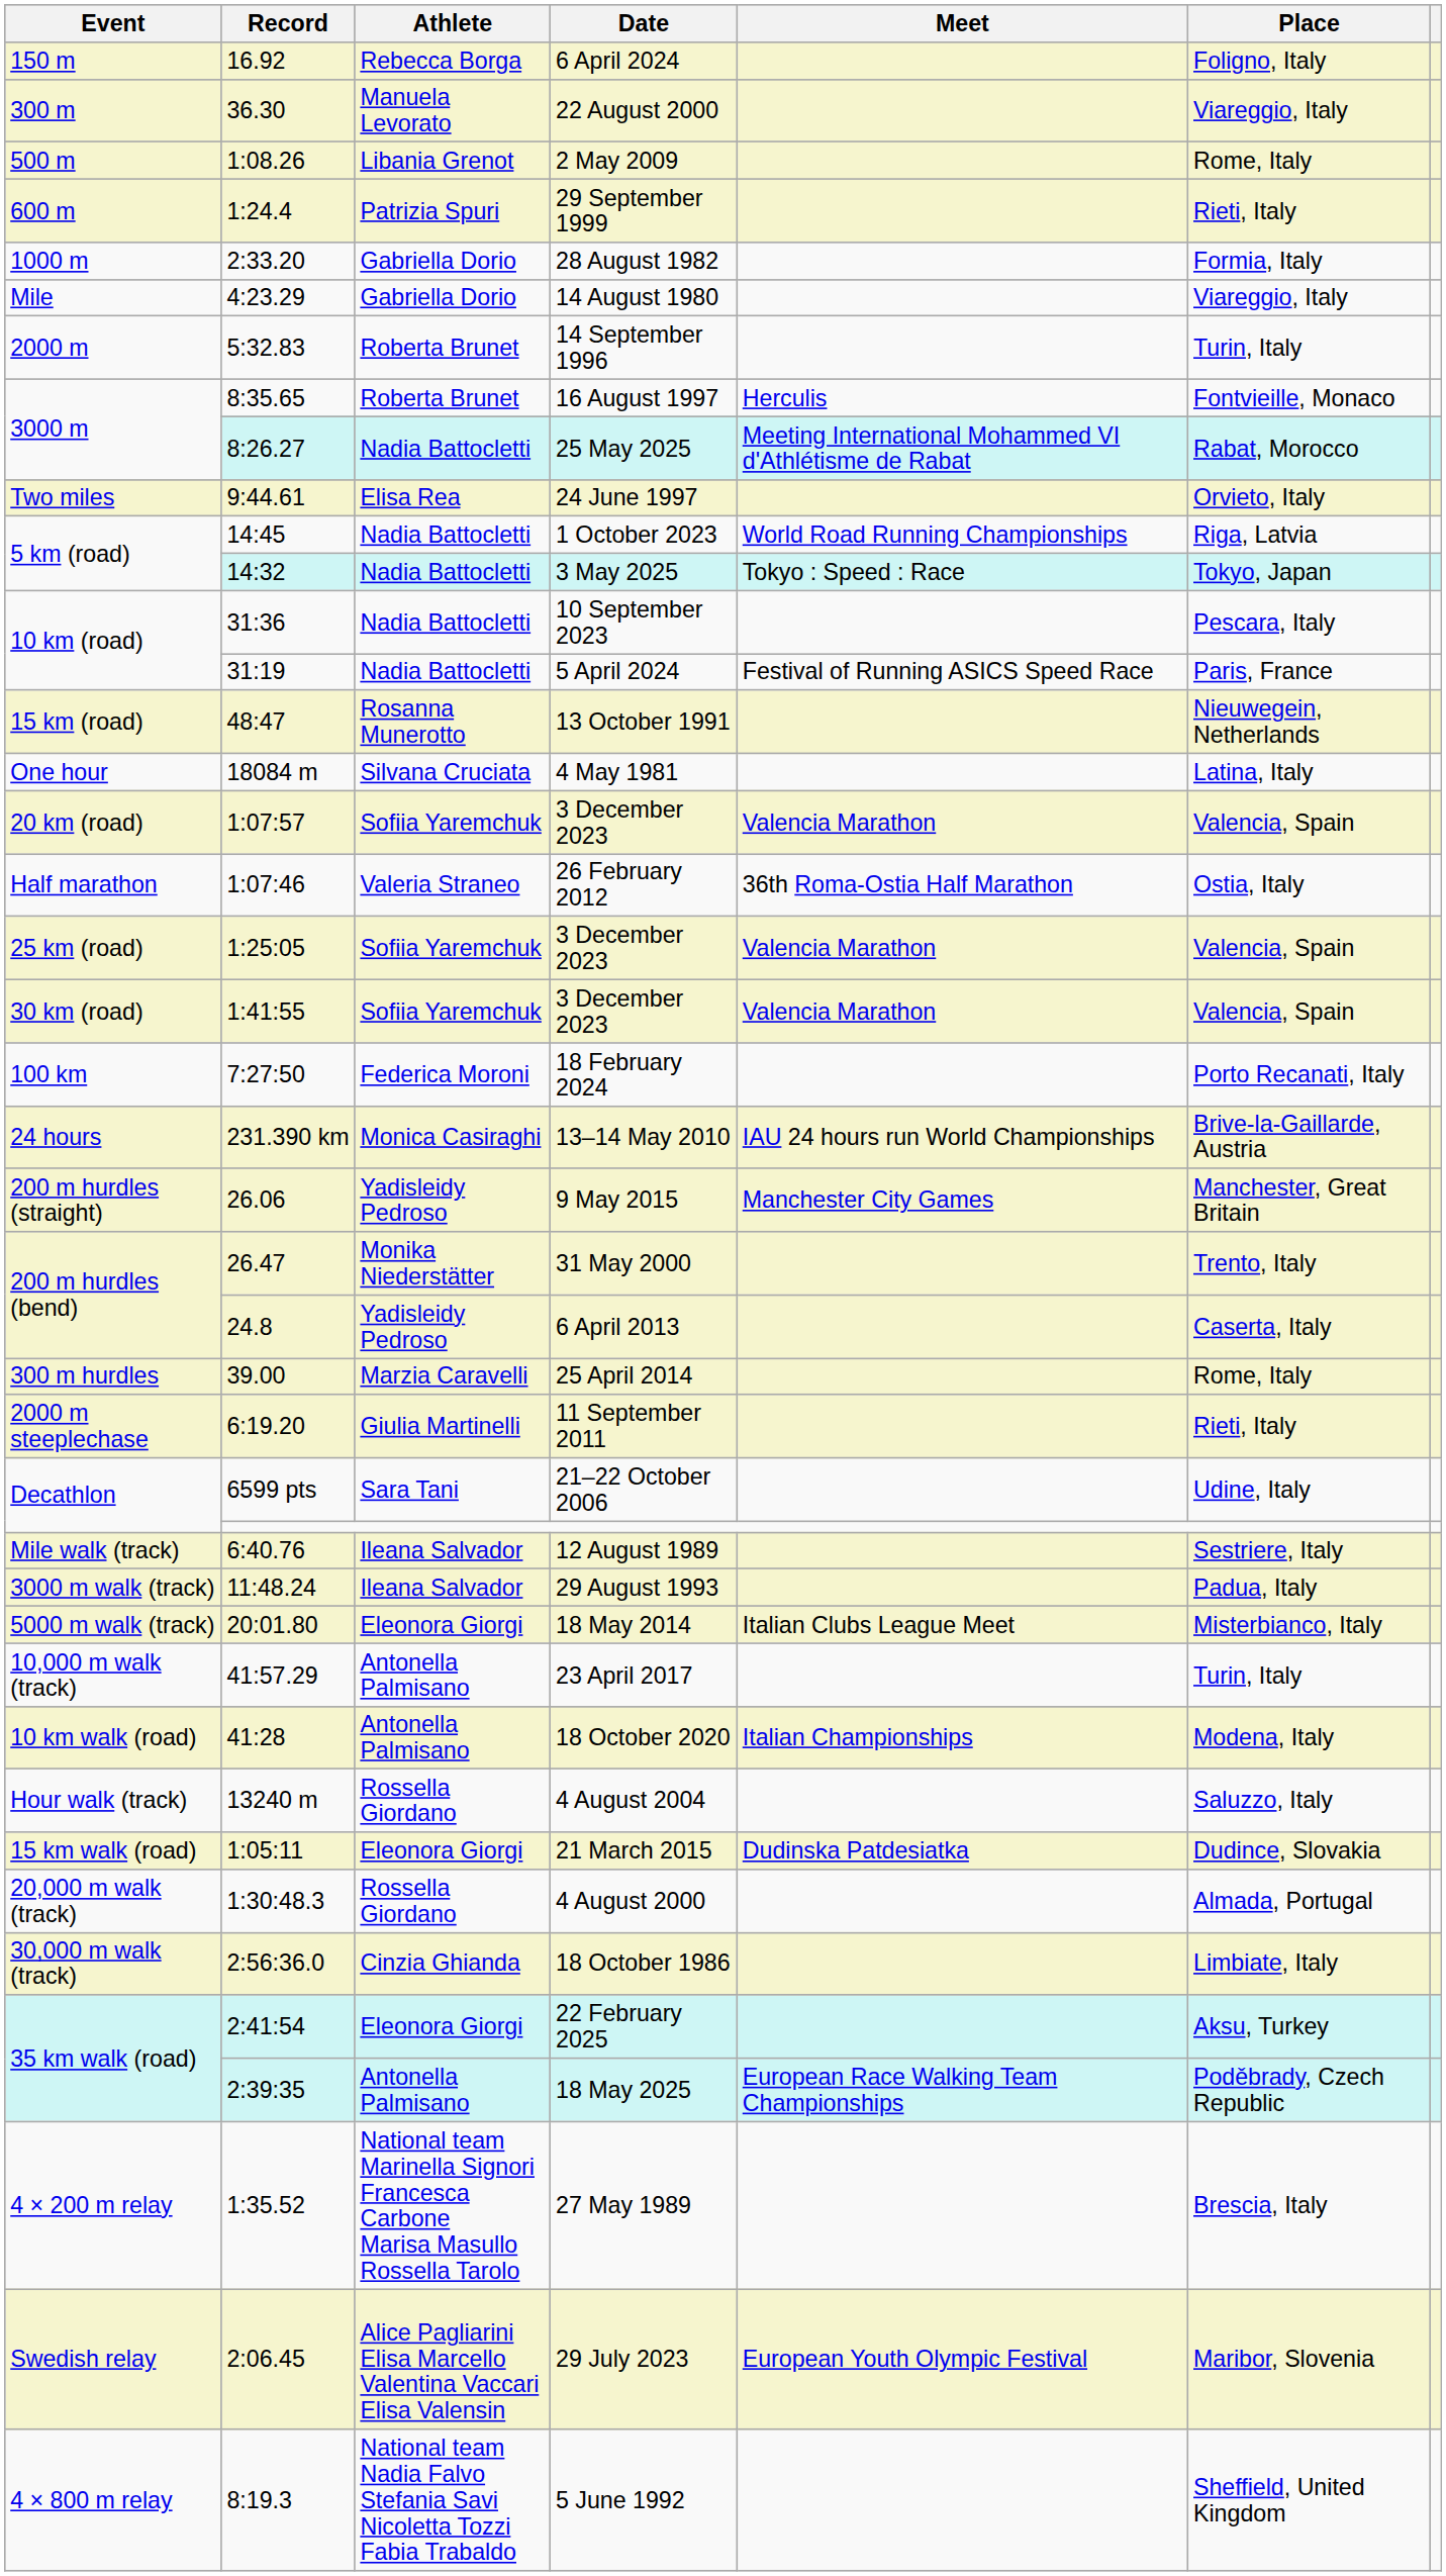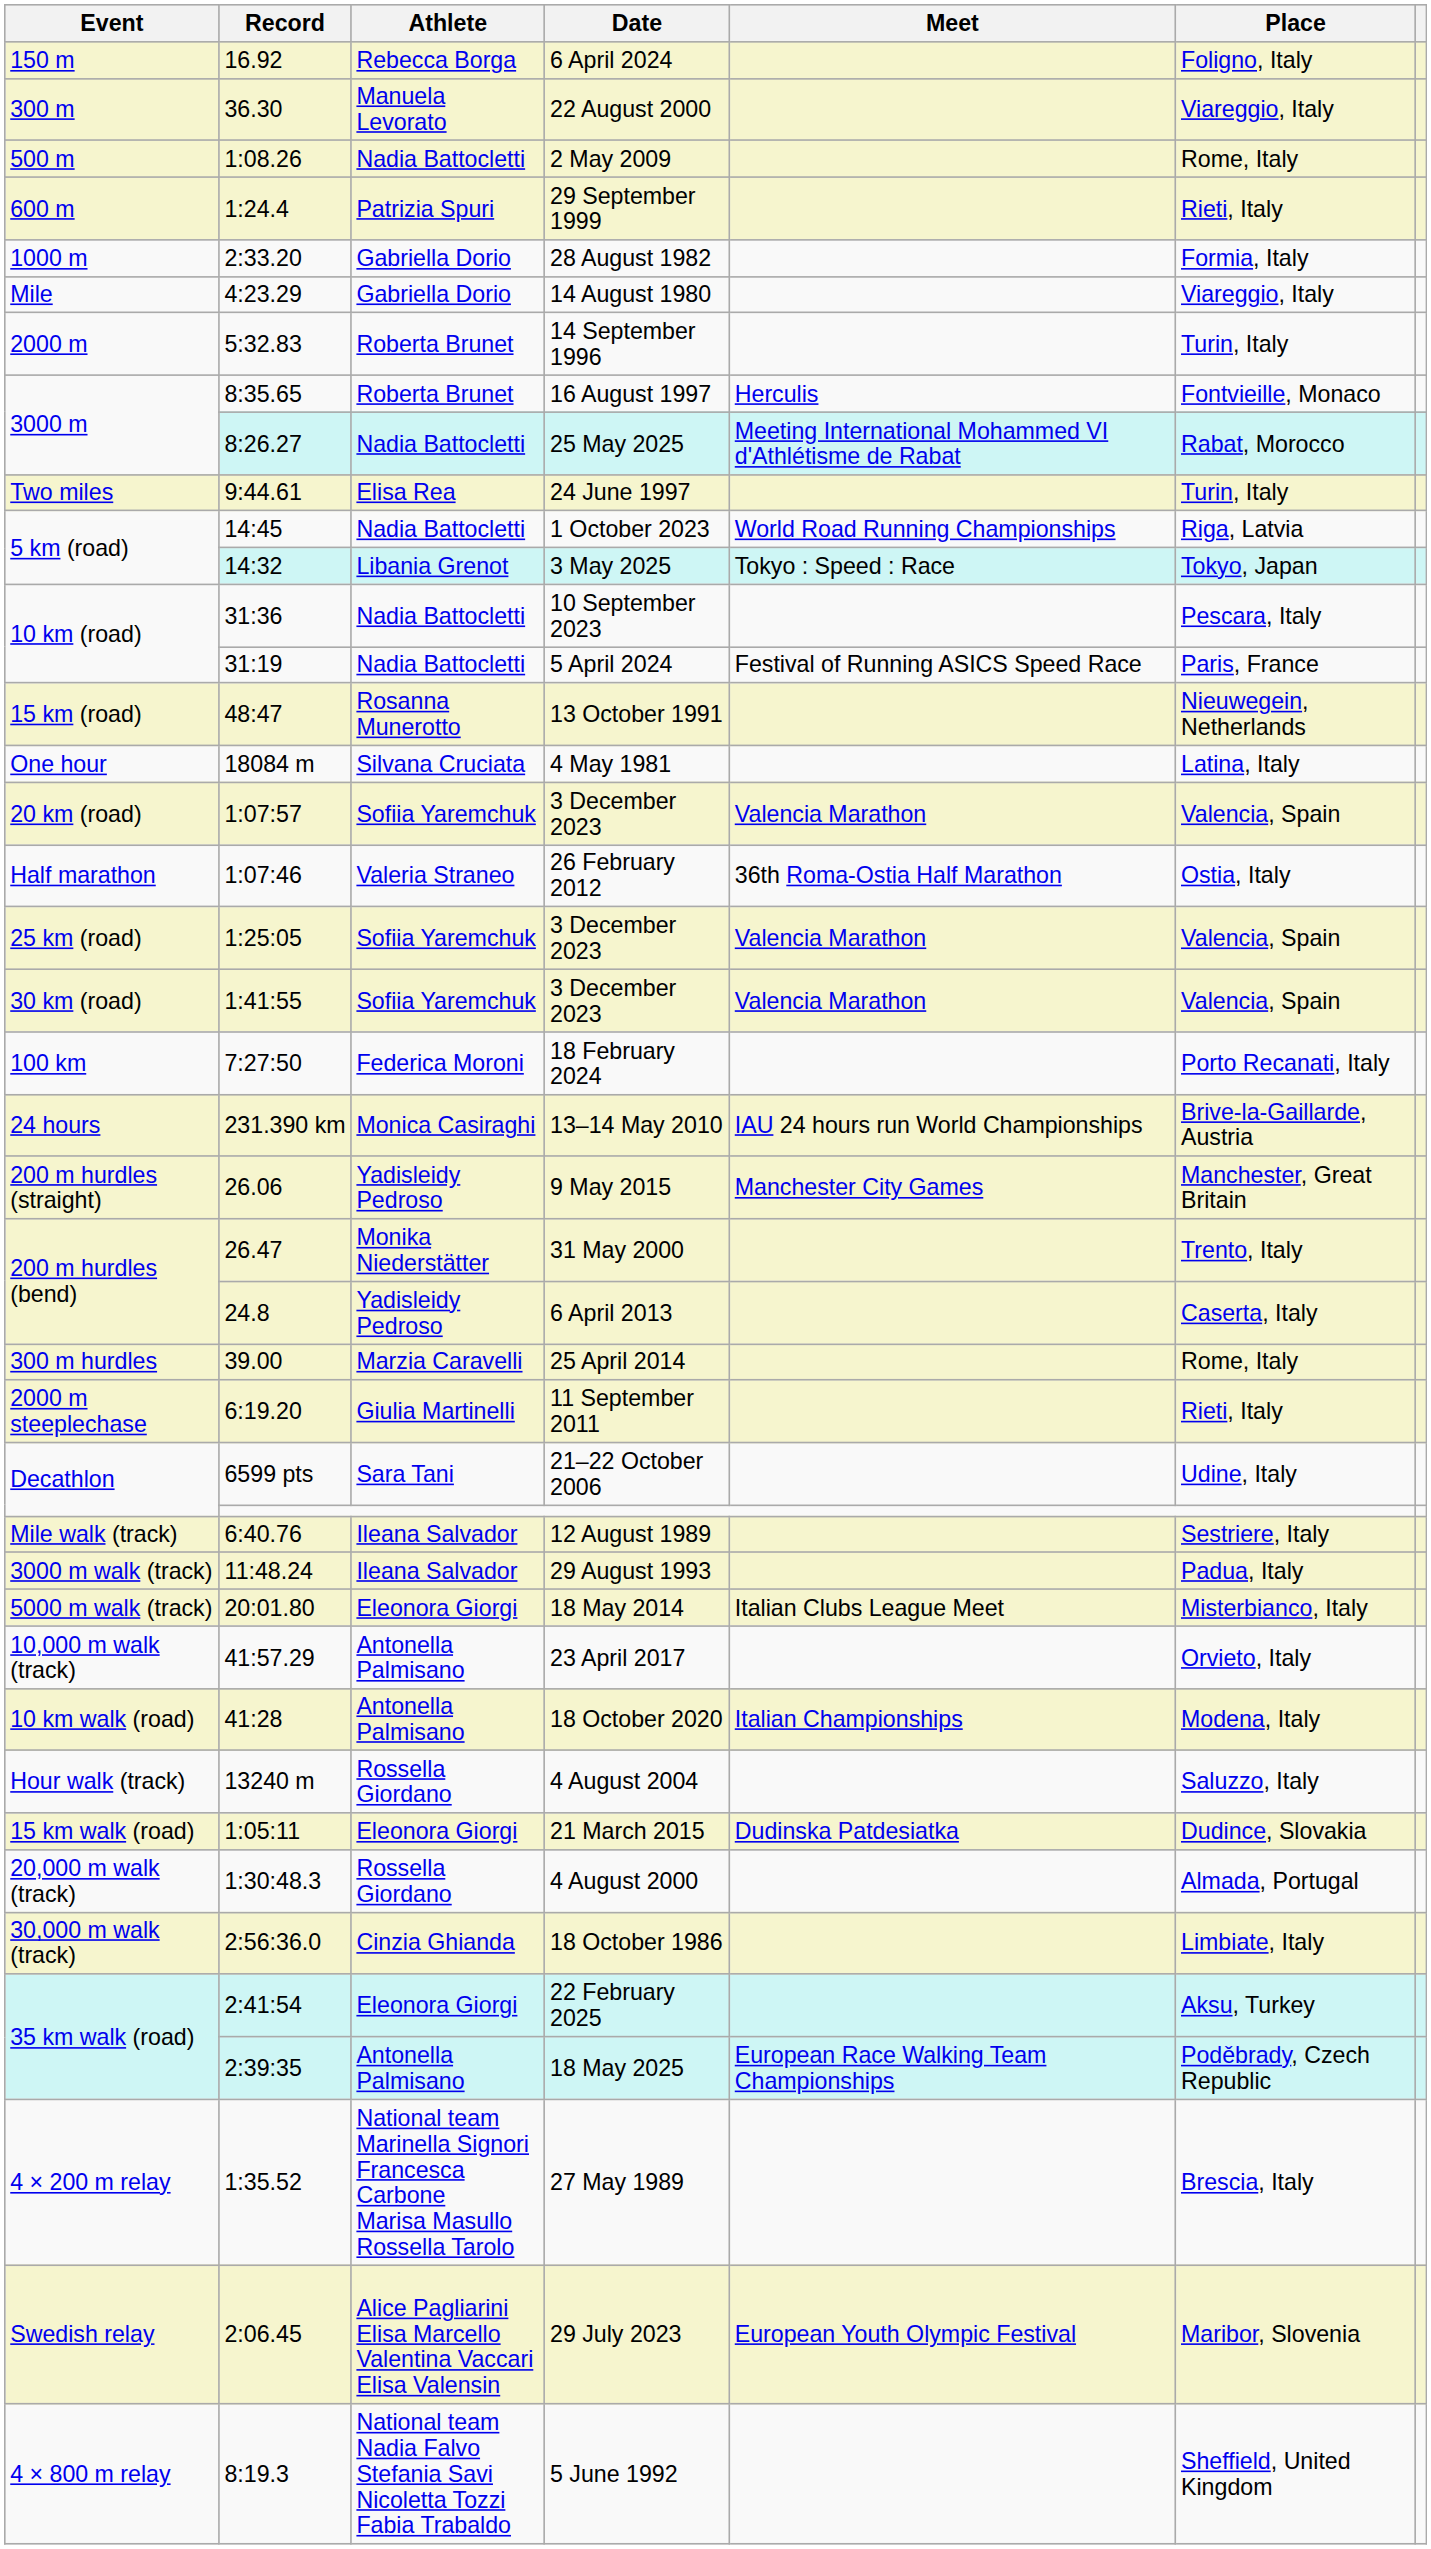2 May 2009 | Athlete: Libania Grenot -> Nadia Battocletti
24 June 1997 | Place: Orvieto, Italy -> Turin, Italy
3 May 2025 | Athlete: Nadia Battocletti -> Libania Grenot
23 April 2017 | Place: Turin, Italy -> Orvieto, Italy
